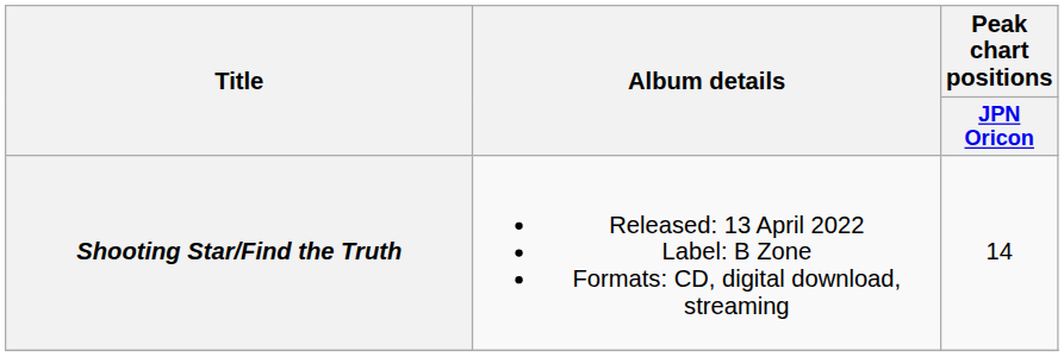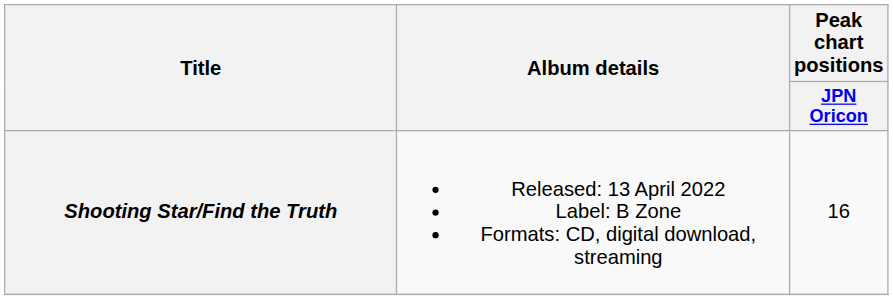Shooting Star/Find the Truth | Peak chart positions / JPN Oricon: 14 -> 16
